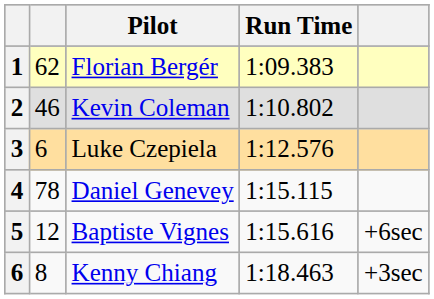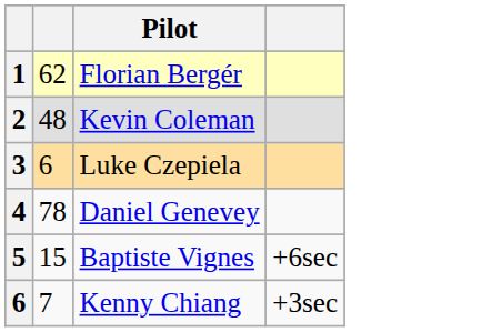- column: Run Time | 1:09.383 | 1:10.802 | 1:12.576 | 1:15.115 | 1:15.616 | 1:18.463
Kevin Coleman | column 2: 46 -> 48
Baptiste Vignes | column 2: 12 -> 15
Kenny Chiang | column 2: 8 -> 7
